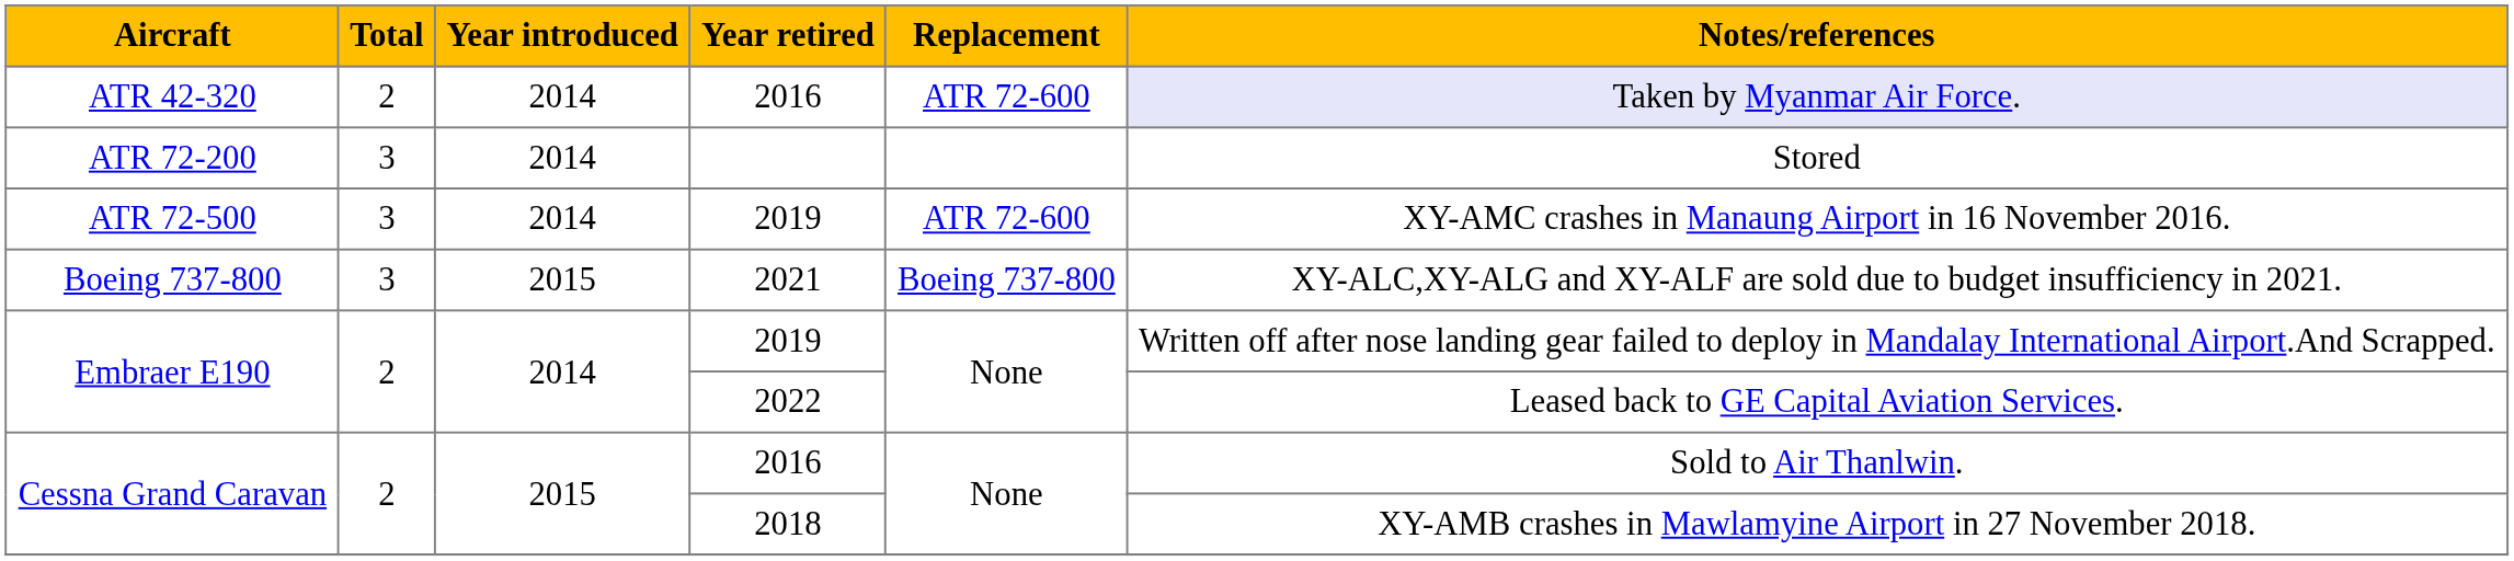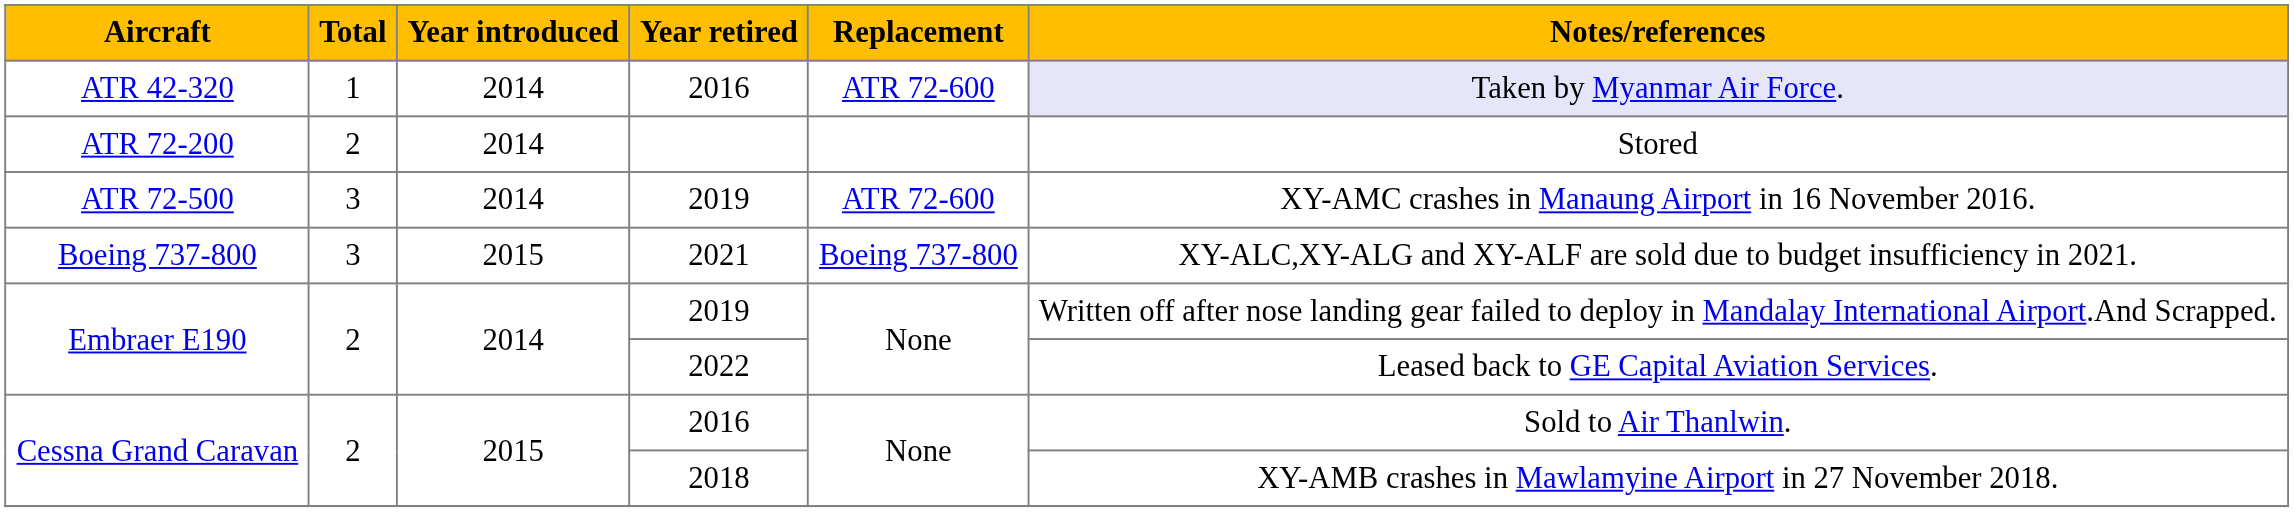ATR 42-320 | Total: 2 -> 1
ATR 72-200 | Total: 3 -> 2
